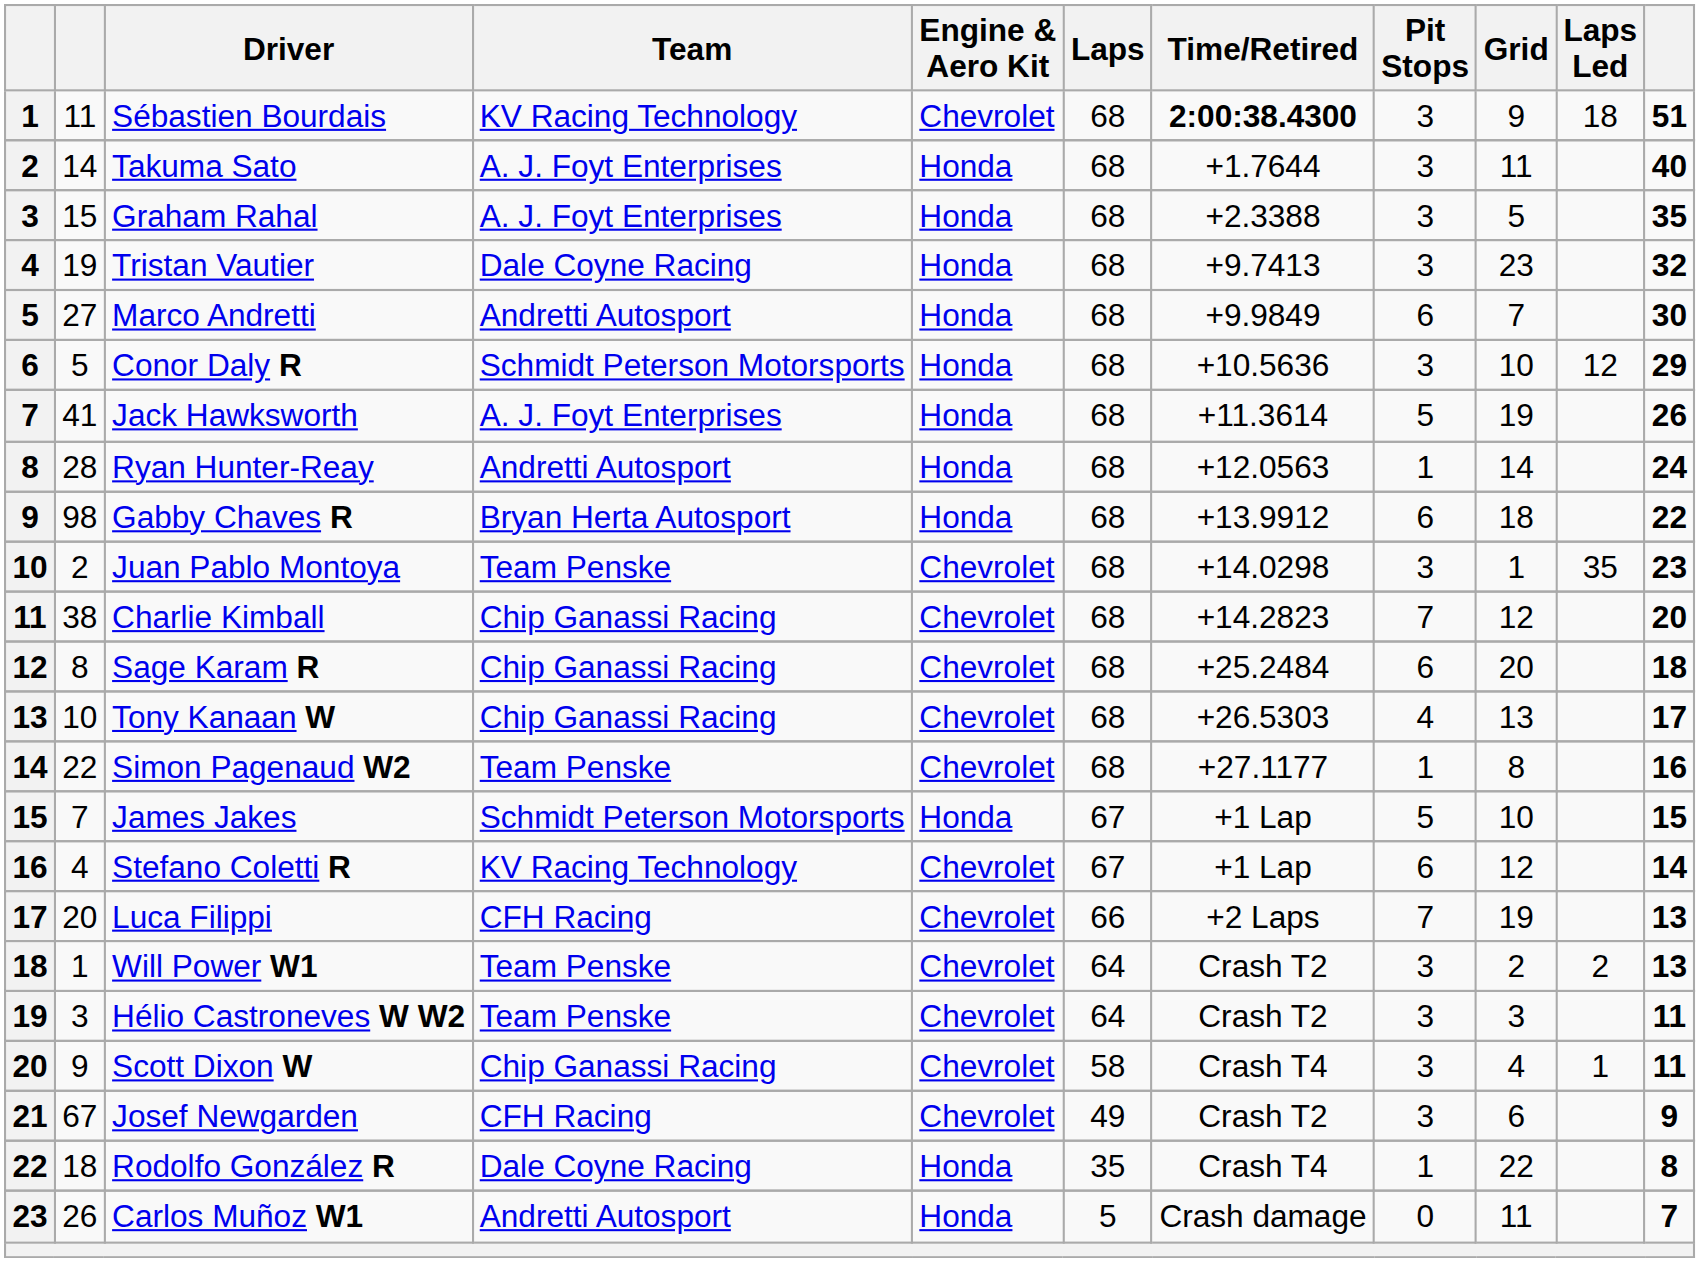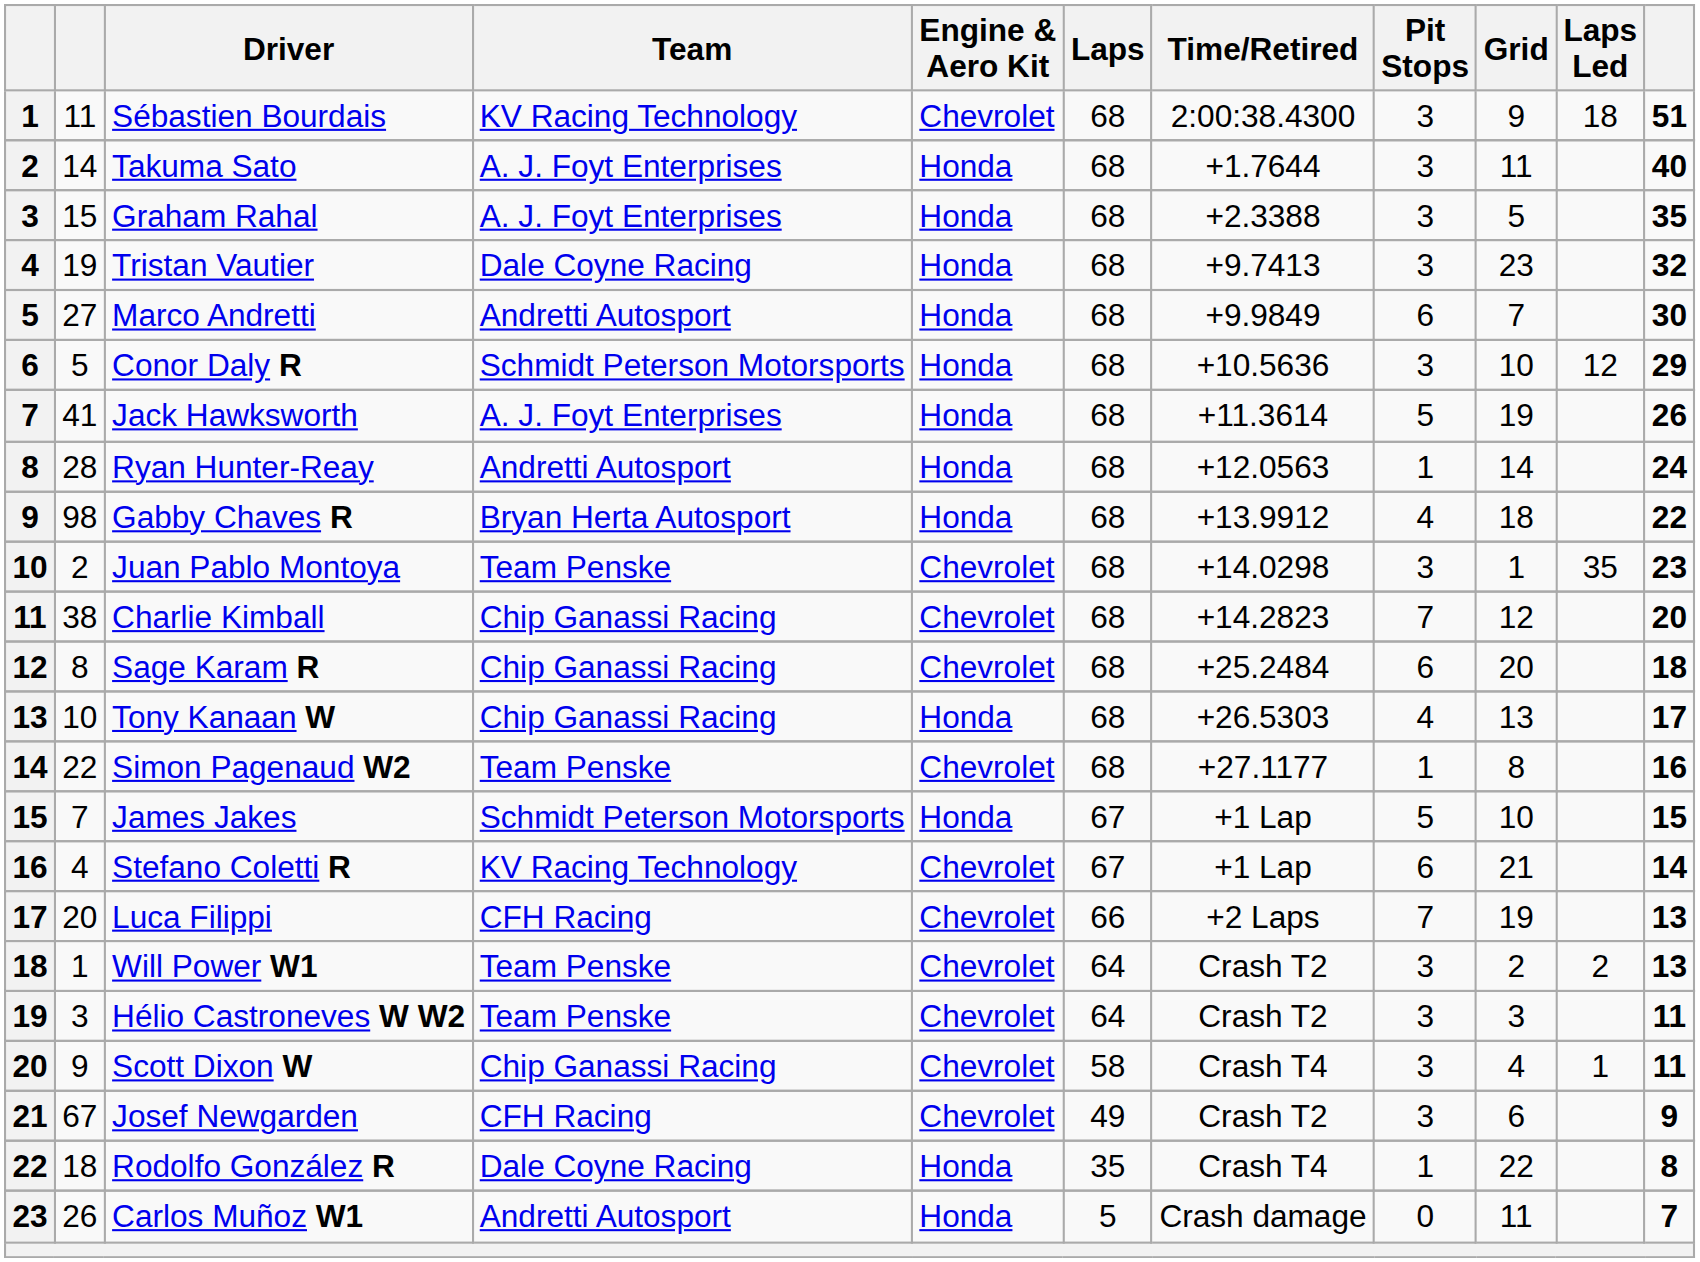Sébastien Bourdais | Time/Retired: bold -> normal
Gabby Chaves R | Pit Stops: 6 -> 4
Tony Kanaan W | Engine & Aero Kit: Chevrolet -> Honda
Stefano Coletti R | Grid: 12 -> 21
